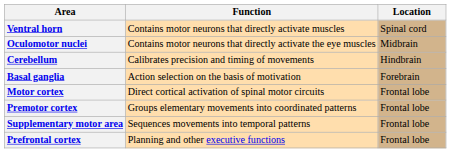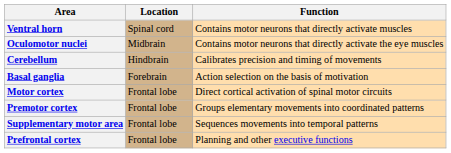columns swapped: Location <-> Function
